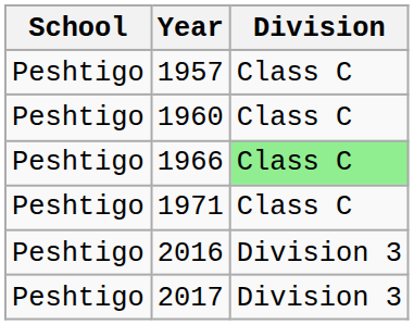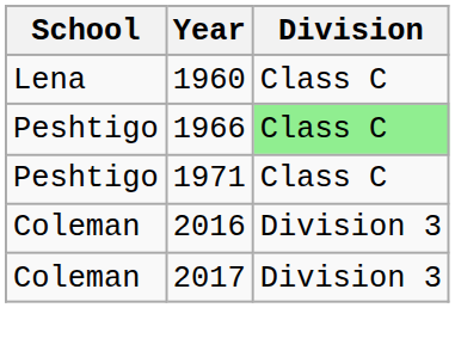- row: Peshtigo | 1957 | Class C
1960 | School: Peshtigo -> Lena
2016 | School: Peshtigo -> Coleman
2017 | School: Peshtigo -> Coleman
